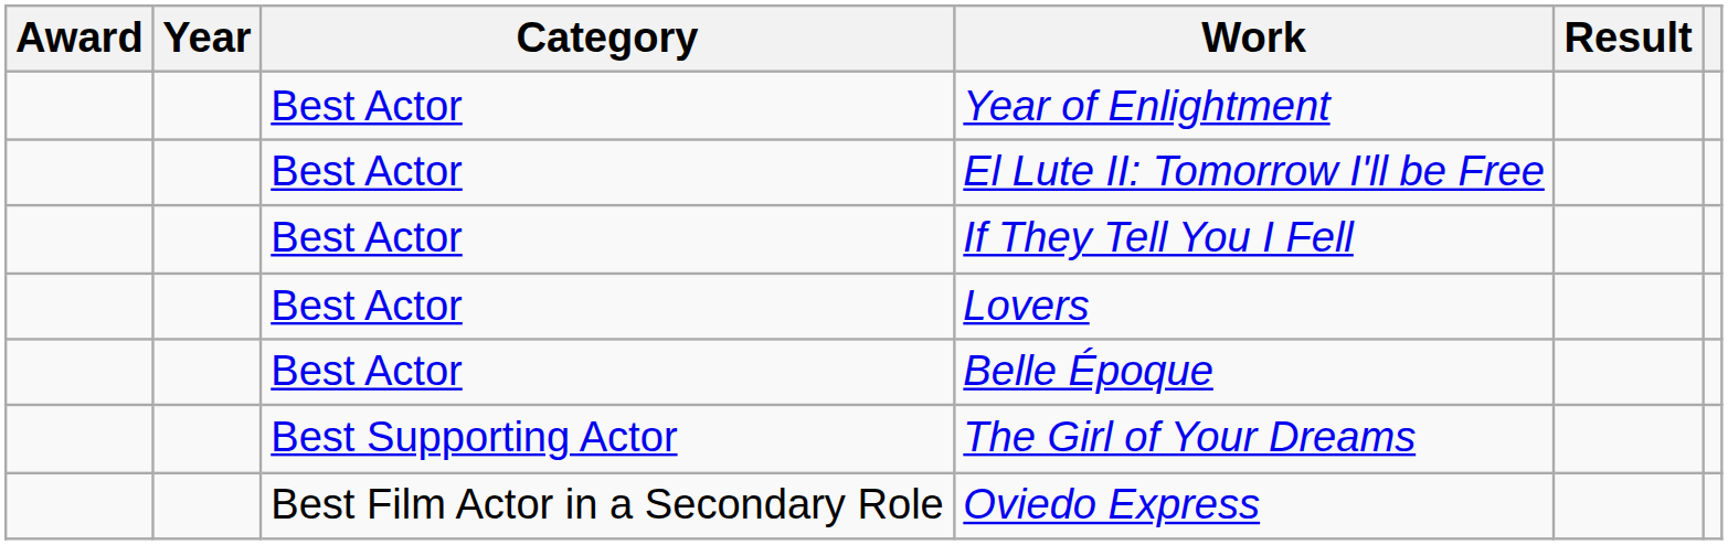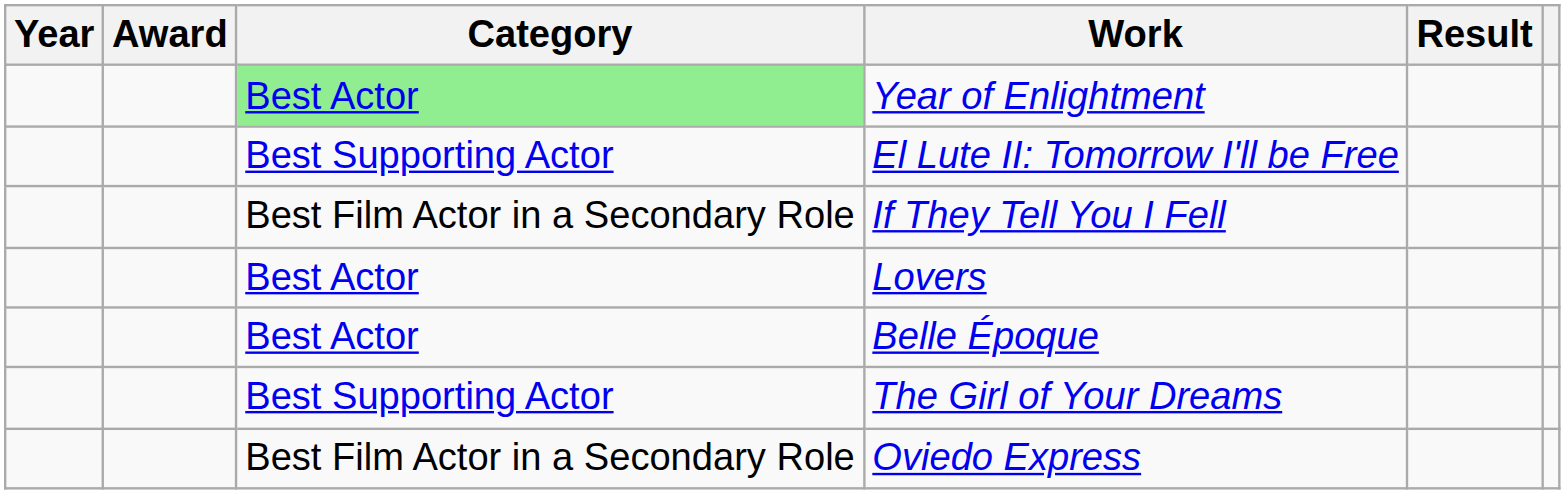columns swapped: Year <-> Award
Year of Enlightment | Category: no background -> lightgreen background
El Lute II: Tomorrow I'll be Free | Category: Best Actor -> Best Supporting Actor
If They Tell You I Fell | Category: Best Actor -> Best Film Actor in a Secondary Role
